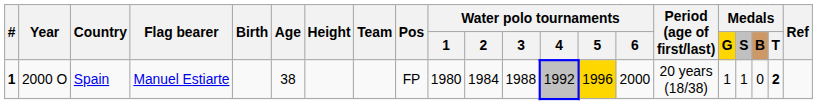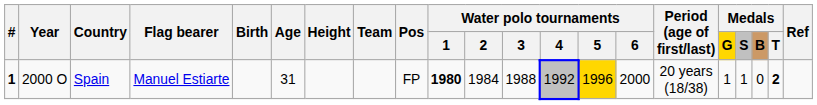Spain | Age: 38 -> 31
Spain | Water polo tournaments / 1: normal -> bold
